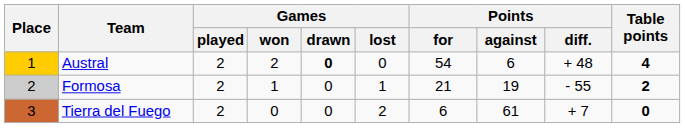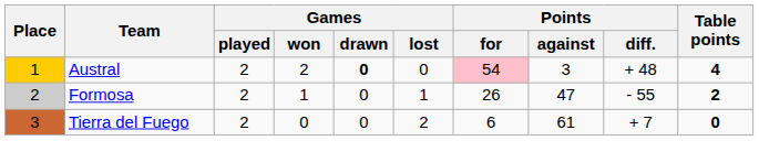Austral | Points / for: no background -> pink background
Austral | Points / against: 6 -> 3
Formosa | Points / for: 21 -> 26
Formosa | Points / against: 19 -> 47
